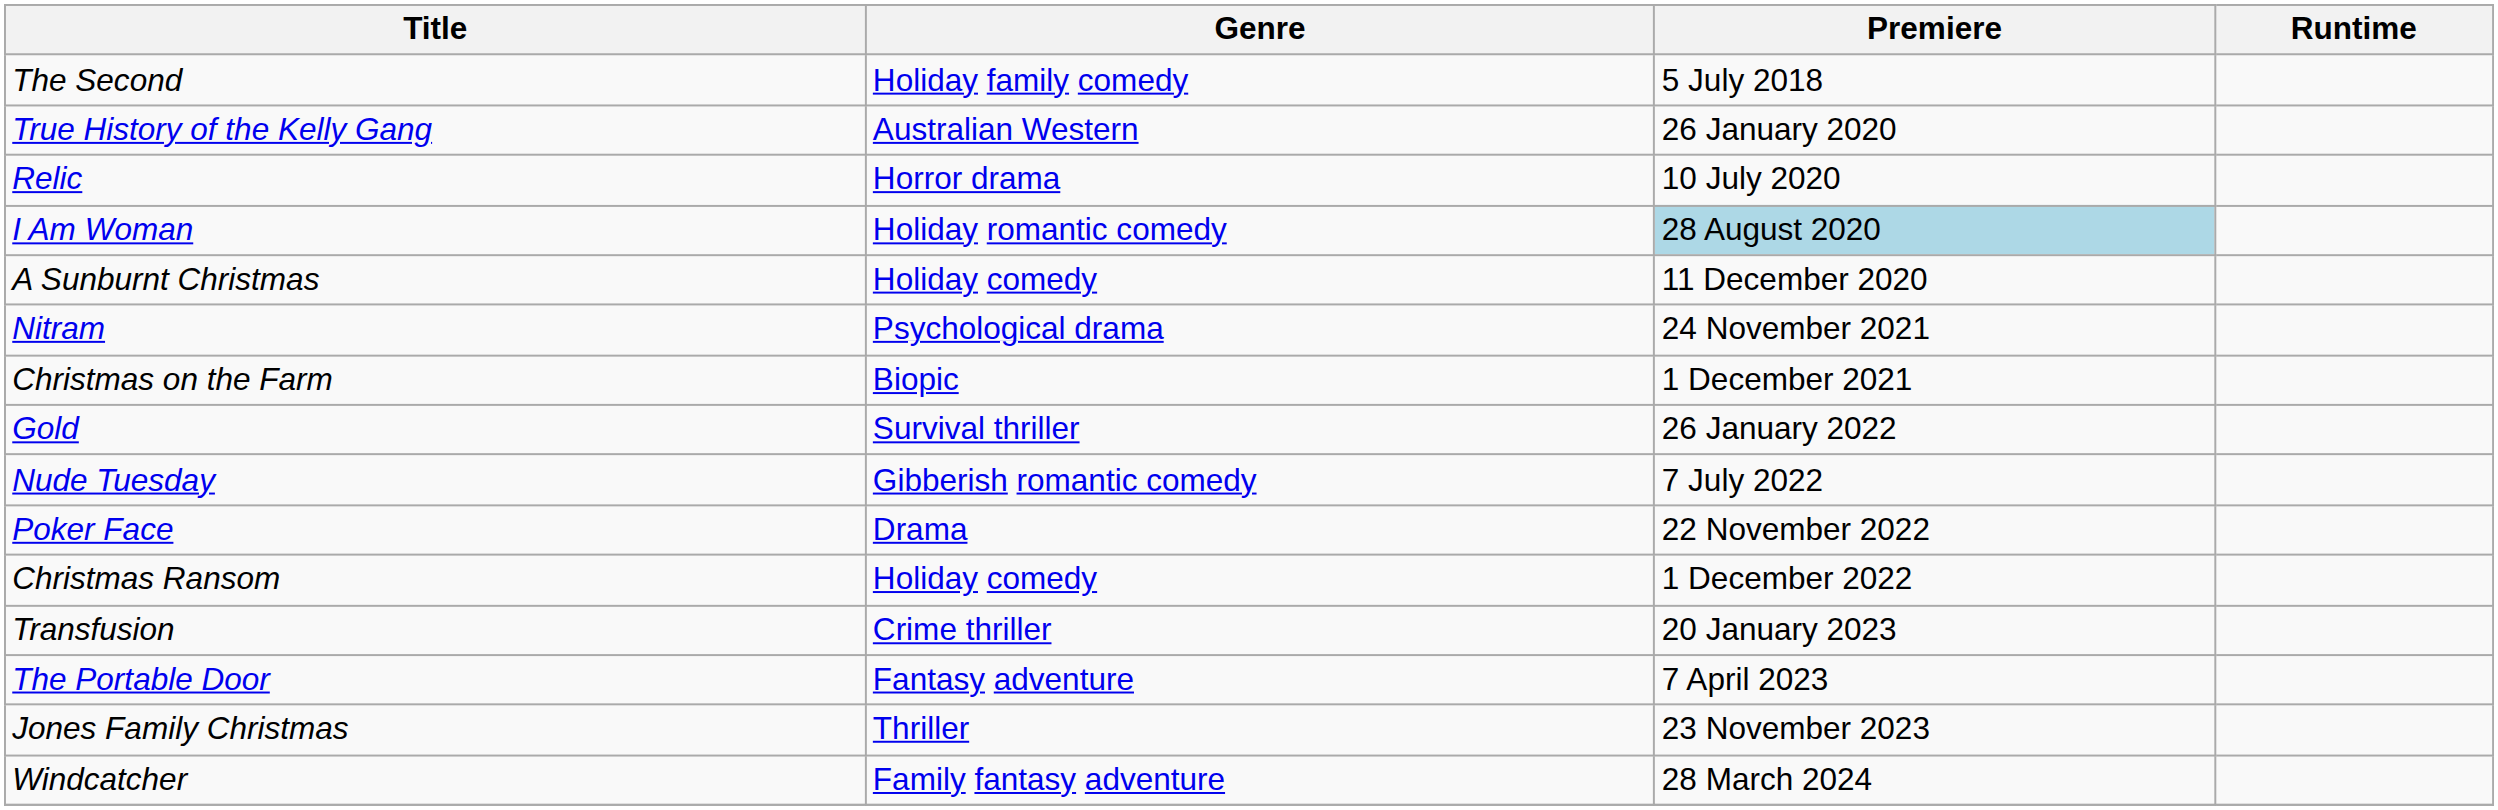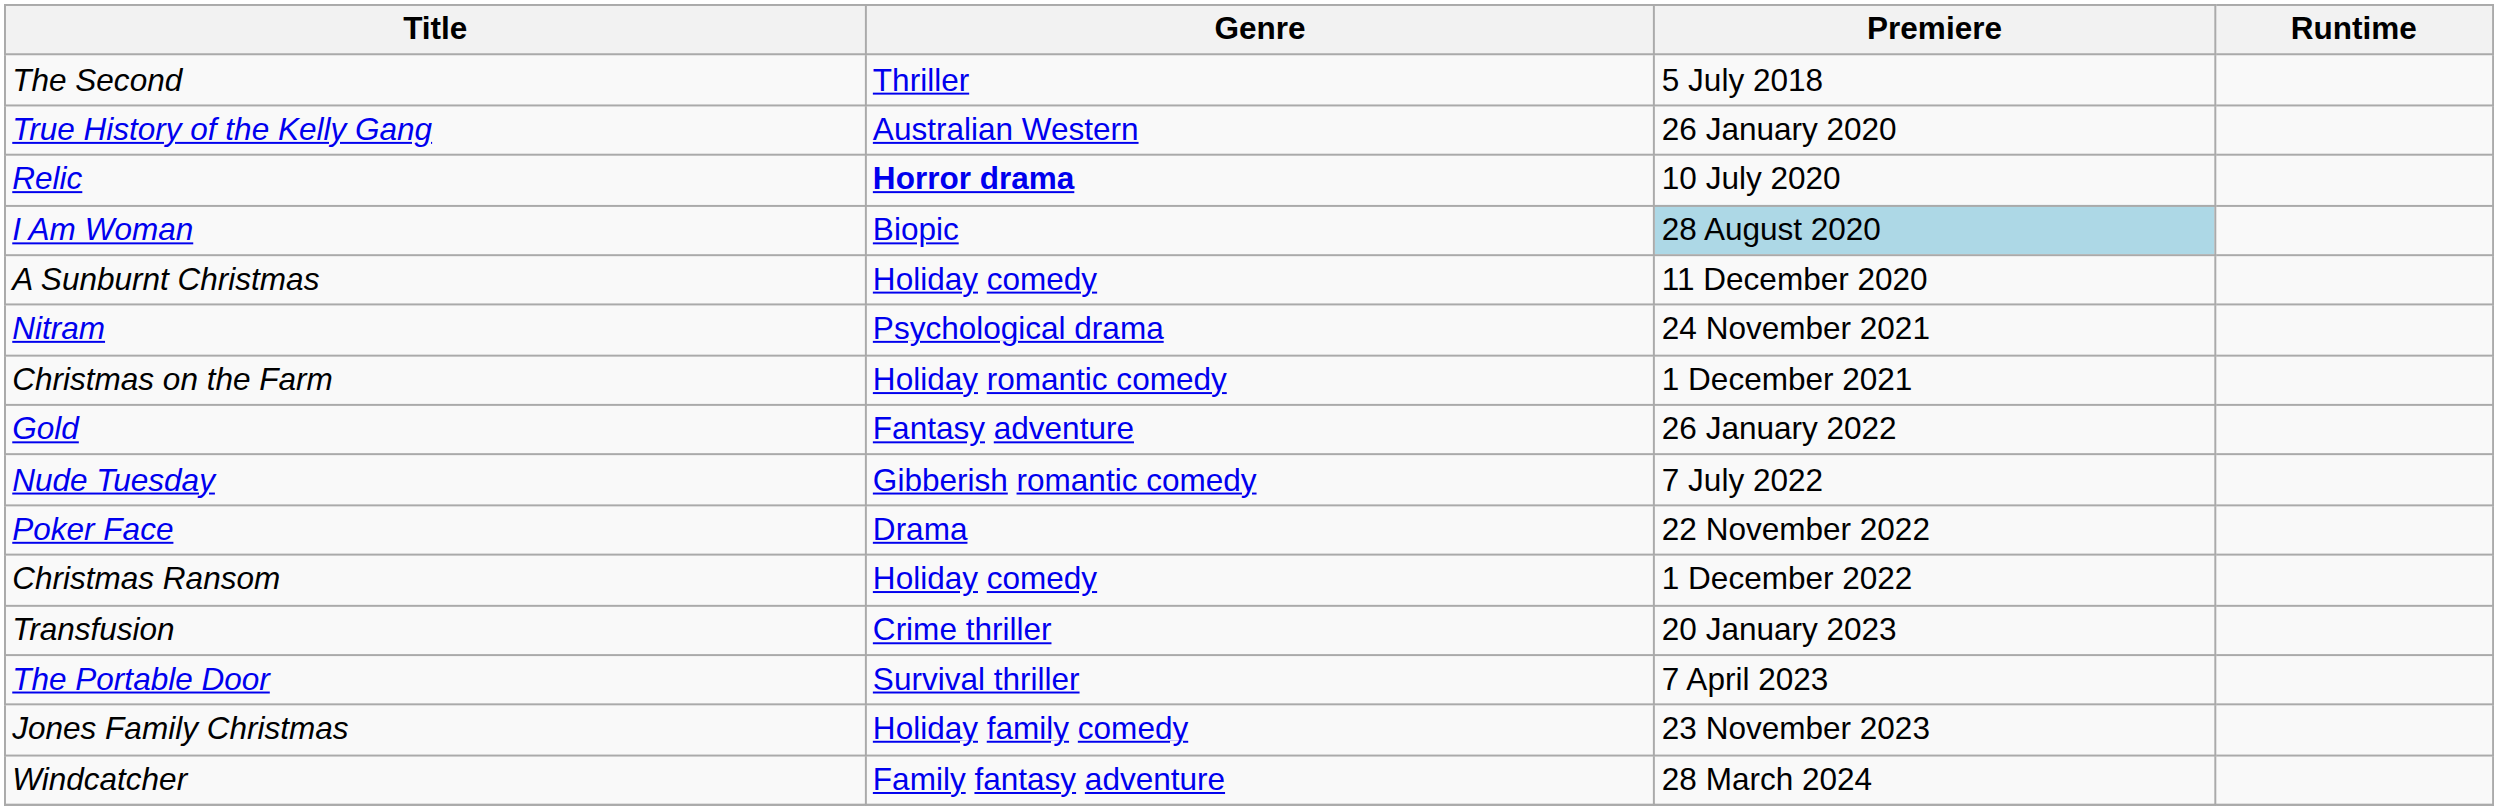The Second | Genre: Holiday family comedy -> Thriller
Relic | Genre: normal -> bold
I Am Woman | Genre: Holiday romantic comedy -> Biopic
Christmas on the Farm | Genre: Biopic -> Holiday romantic comedy
Gold | Genre: Survival thriller -> Fantasy adventure
The Portable Door | Genre: Fantasy adventure -> Survival thriller
Jones Family Christmas | Genre: Thriller -> Holiday family comedy
